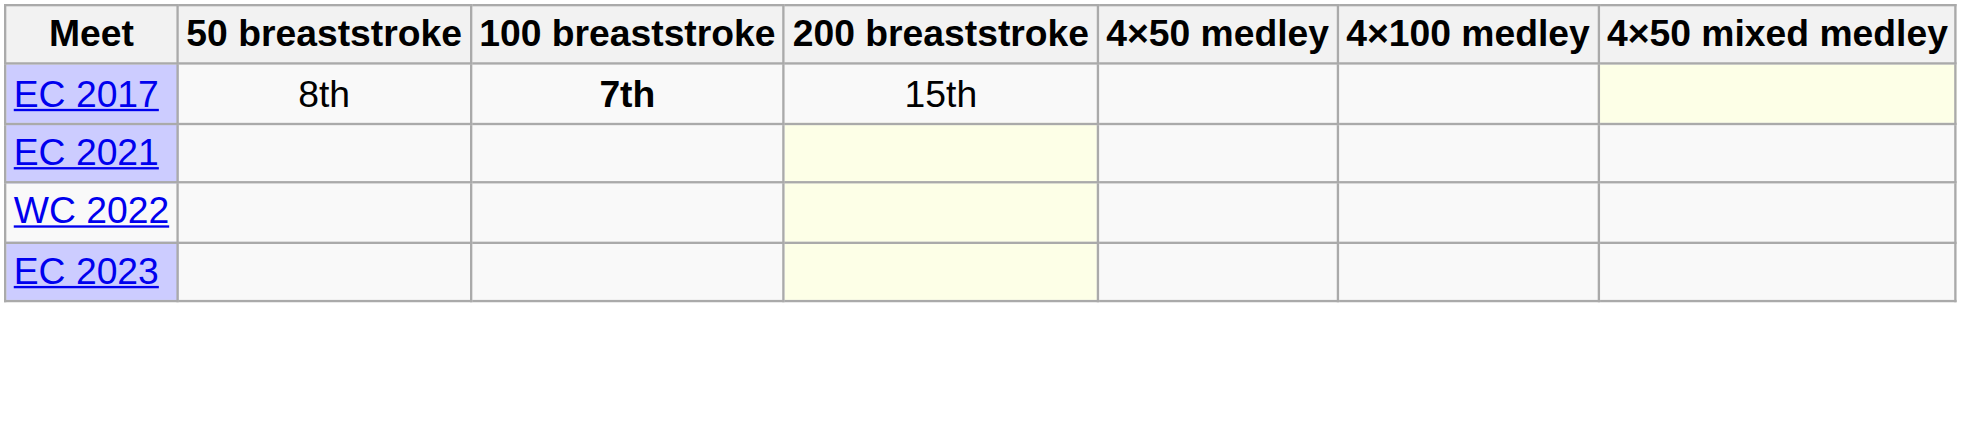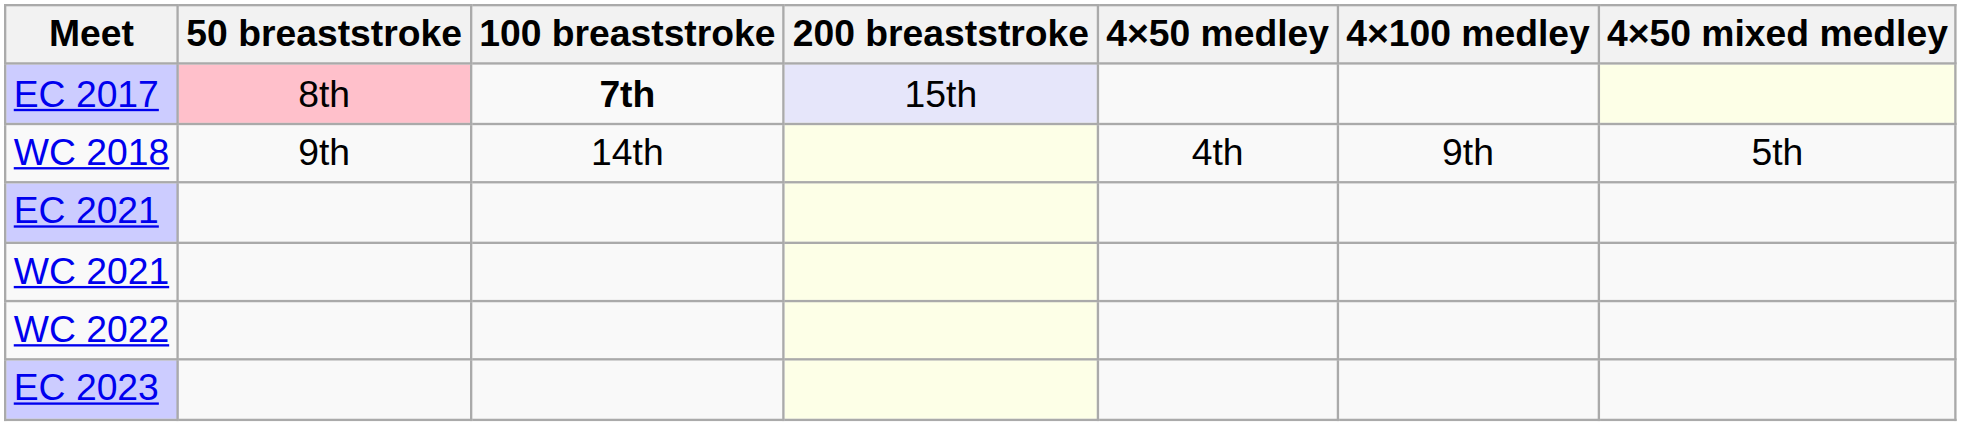EC 2017 | 50 breaststroke: no background -> pink background
EC 2017 | 200 breaststroke: no background -> lavender background
+ row: WC 2018 | 9th | 14th | 4th | 9th | 5th
+ row: WC 2021
